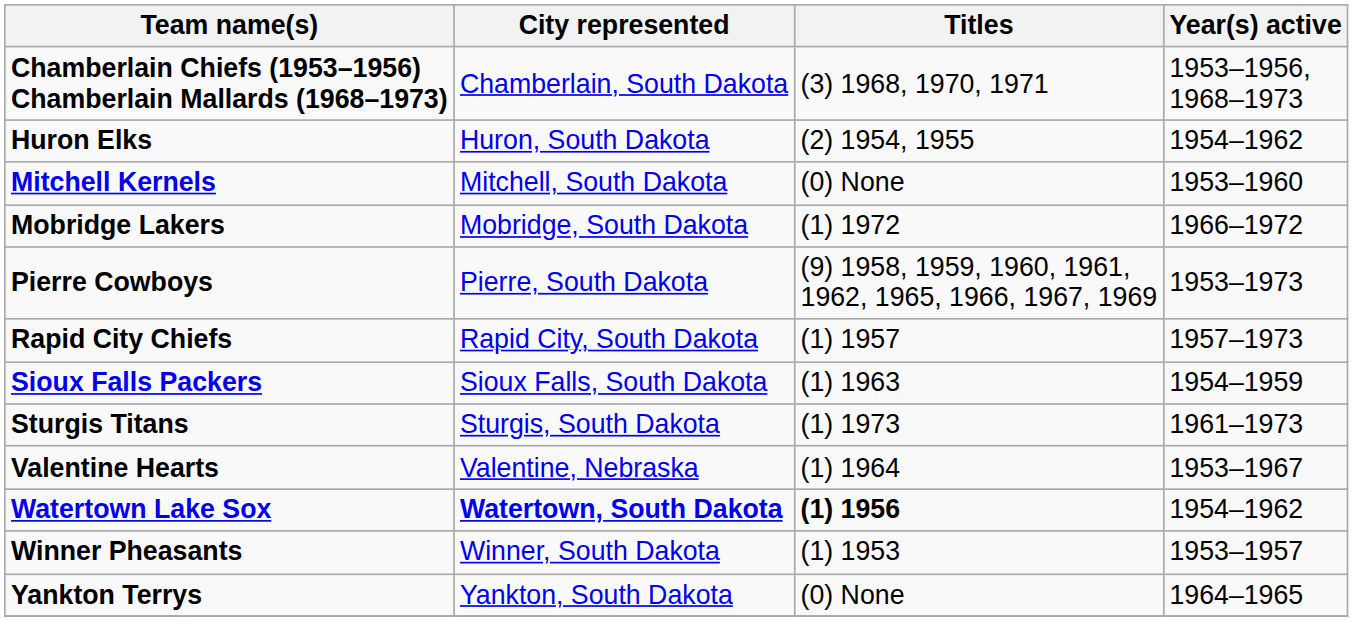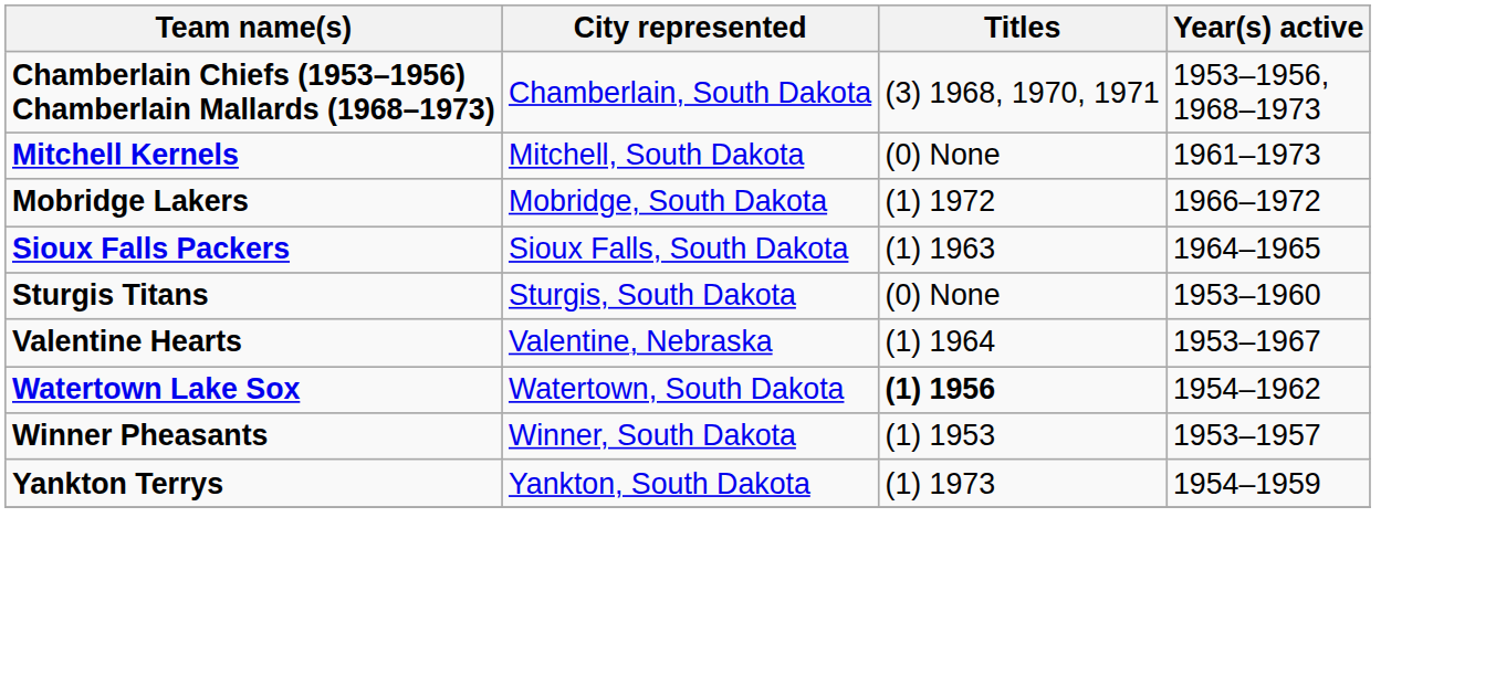- row: Huron Elks | Huron, South Dakota | (2) 1954, 1955 | 1954–1962
Mitchell Kernels | Year(s) active: 1953–1960 -> 1961–1973
- row: Pierre Cowboys | Pierre, South Dakota | (9) 1958, 1959, 1960, 1961, 1962, 1965, 1966, 1967, 1969 | 1953–1973
- row: Rapid City Chiefs | Rapid City, South Dakota | (1) 1957 | 1957–1973
Sioux Falls Packers | Year(s) active: 1954–1959 -> 1964–1965
Sturgis Titans | Titles: (1) 1973 -> (0) None
Sturgis Titans | Year(s) active: 1961–1973 -> 1953–1960
Watertown Lake Sox | City represented: bold -> normal
Yankton Terrys | Titles: (0) None -> (1) 1973
Yankton Terrys | Year(s) active: 1964–1965 -> 1954–1959
